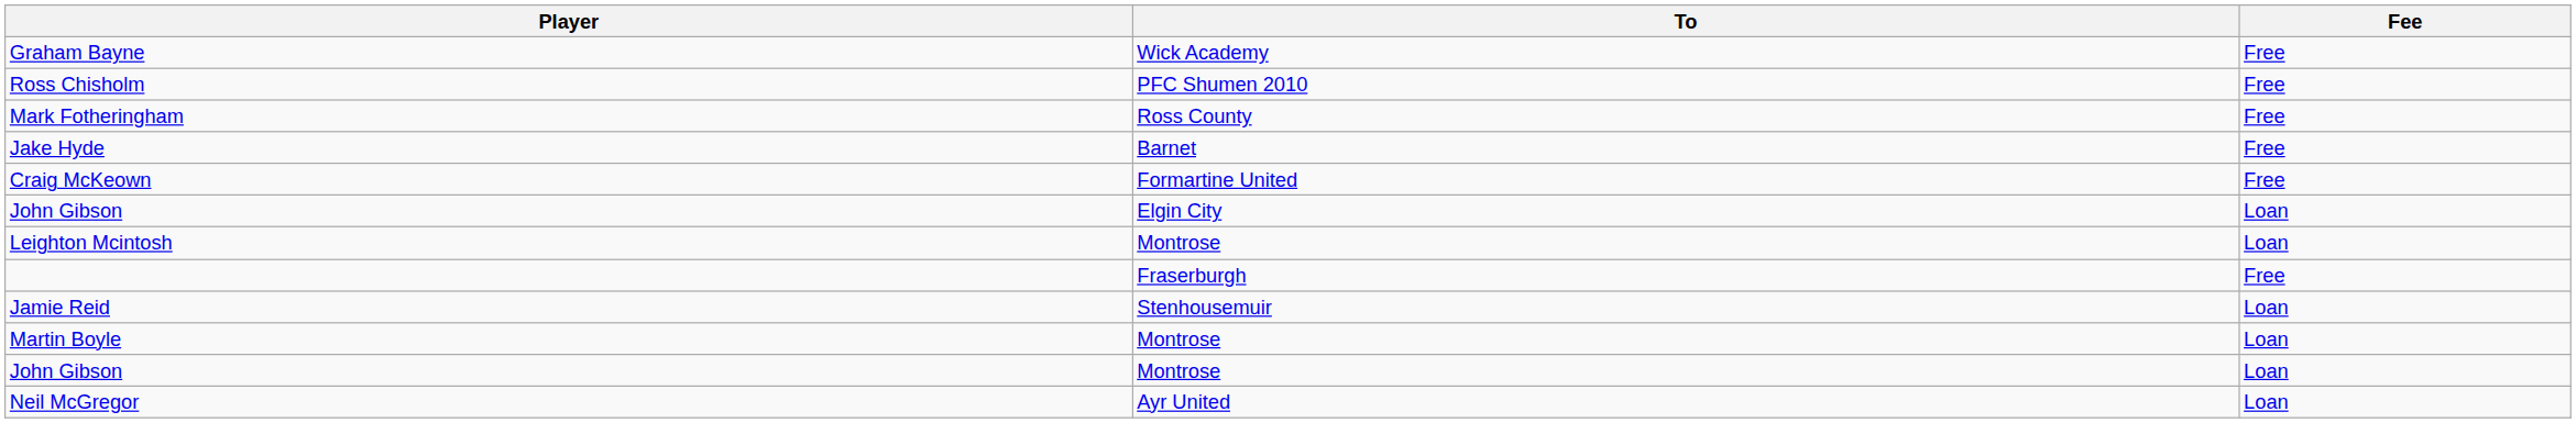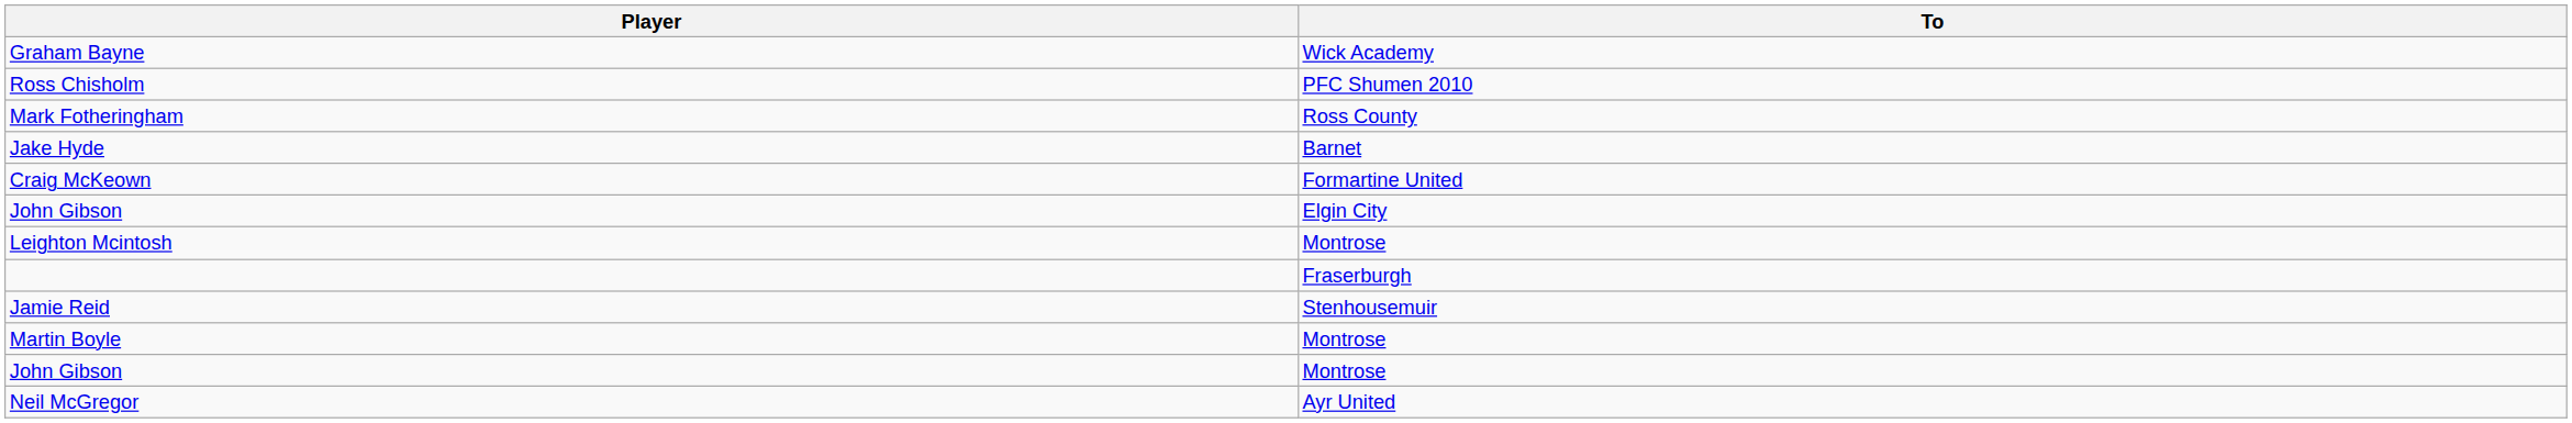- column: Fee | Free | Free | Free | Free | Free | Loan | Loan | Free | Loan | Loan | Loan | Loan
